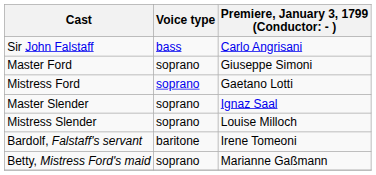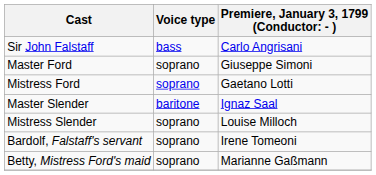Master Slender | Voice type: soprano -> baritone
Bardolf, Falstaff's servant | Voice type: baritone -> soprano
